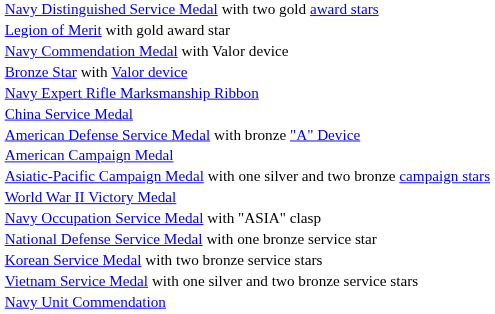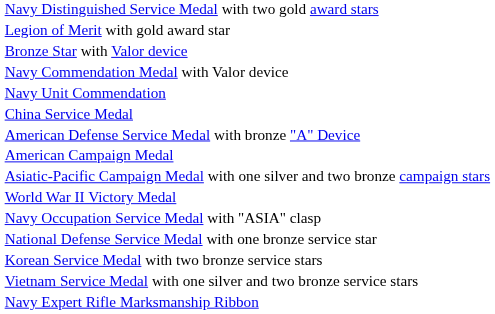rows swapped: Bronze Star with Valor device <-> Navy Commendation Medal with Valor device
rows swapped: Navy Unit Commendation <-> Navy Expert Rifle Marksmanship Ribbon
